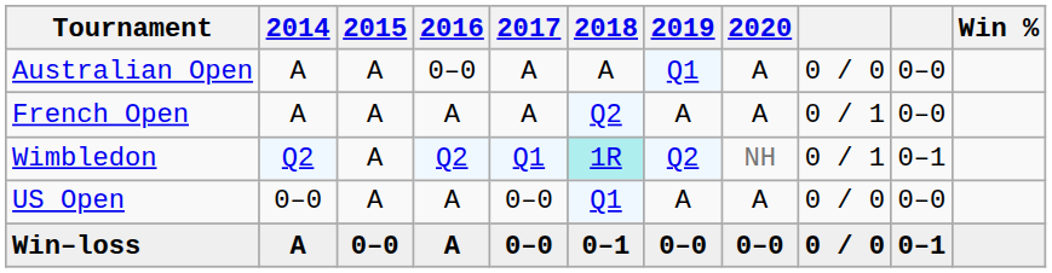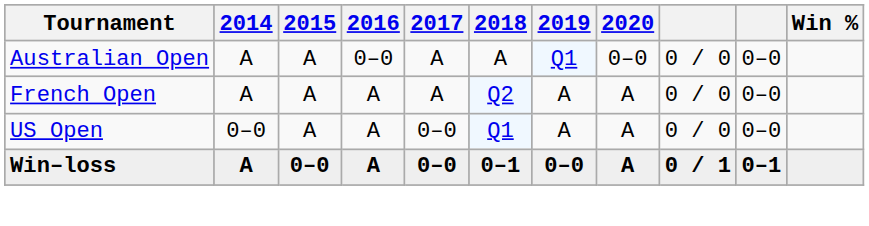Australian Open | 2020: A -> 0–0
French Open | column 9: 0 / 1 -> 0 / 0
- row: Wimbledon | Q2 | A | Q2 | Q1 | 1R | Q2 | NH | 0 / 1 | 0–1
Win–loss | 2020: 0–0 -> A
Win–loss | column 9: 0 / 0 -> 0 / 1
